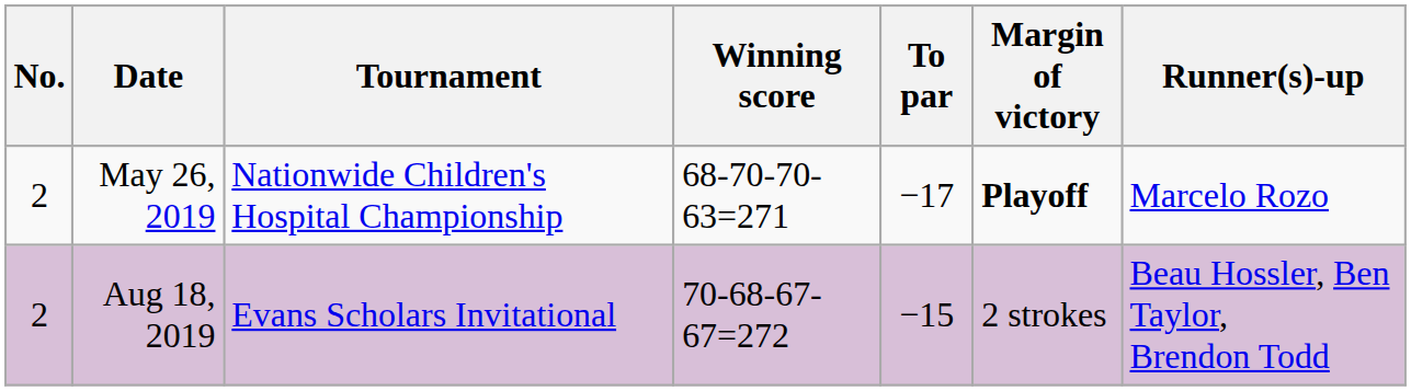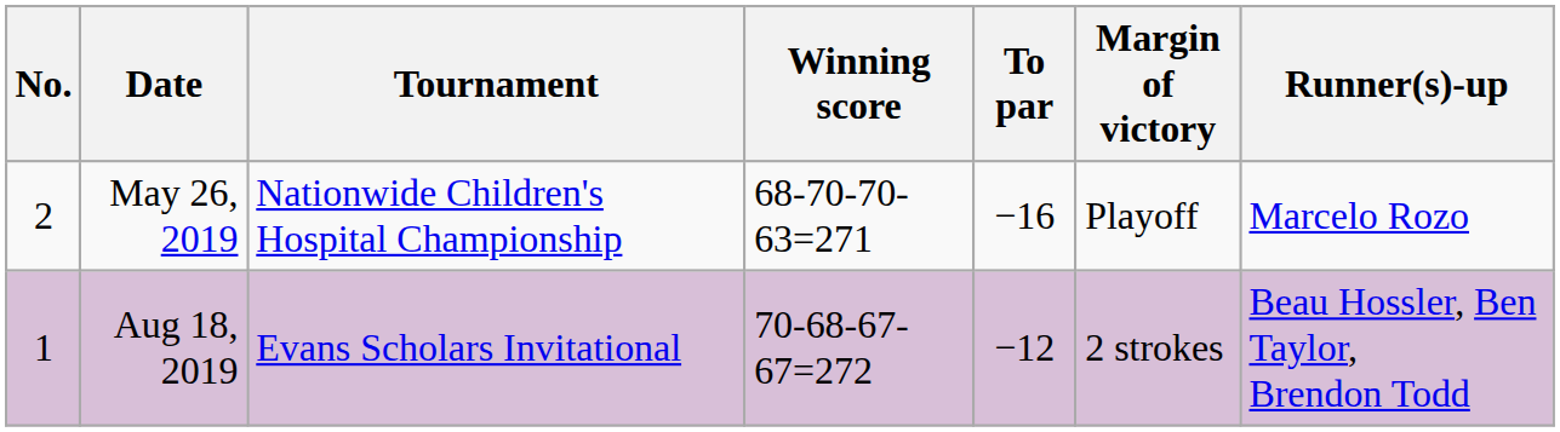May 26, 2019 | To par: −17 -> −16
May 26, 2019 | Margin of victory: bold -> normal
Aug 18, 2019 | No.: 2 -> 1
Aug 18, 2019 | To par: −15 -> −12
